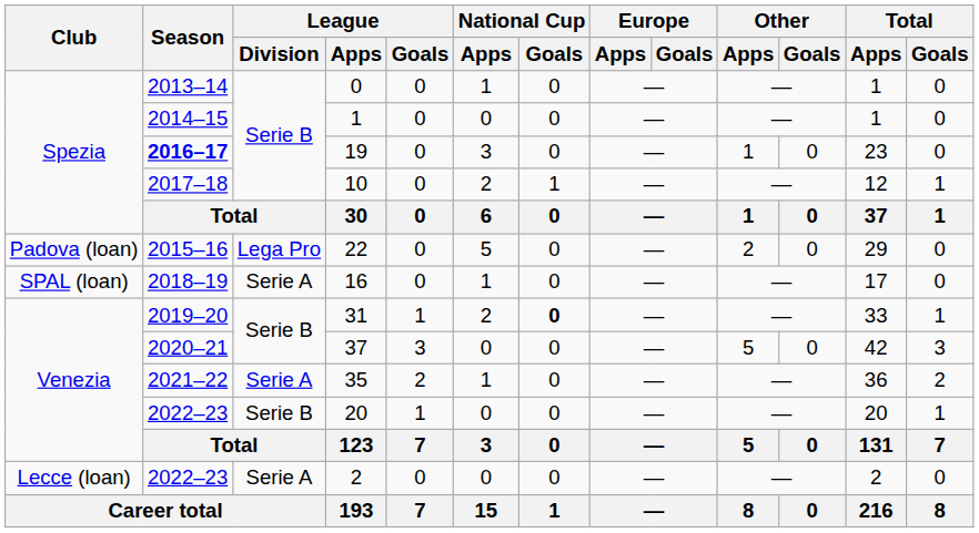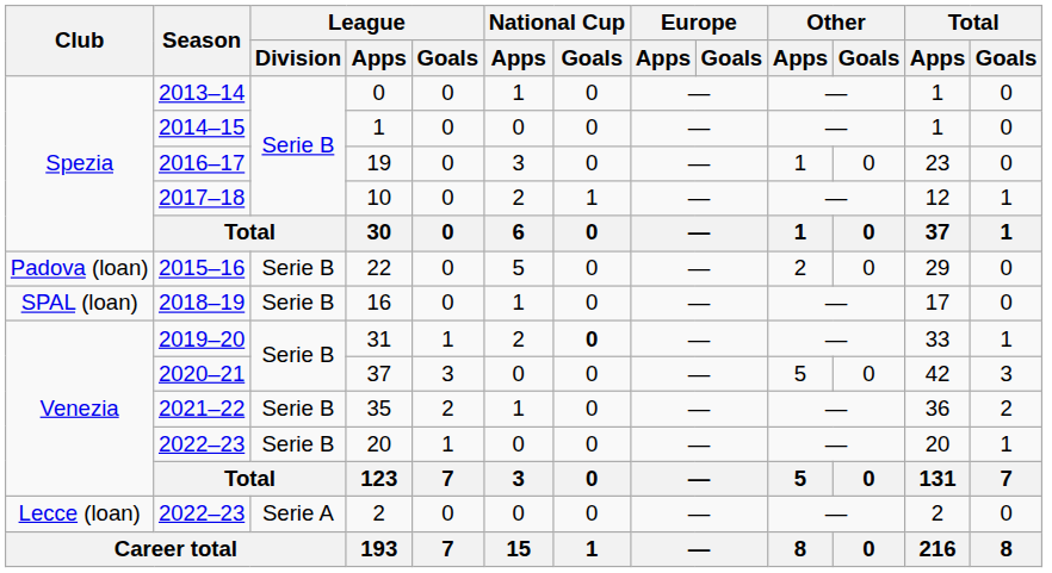19 | Season: bold -> normal
22 | League / Division: Lega Pro -> Serie B
16 | League / Division: Serie A -> Serie B
35 | League / Division: Serie A -> Serie B
